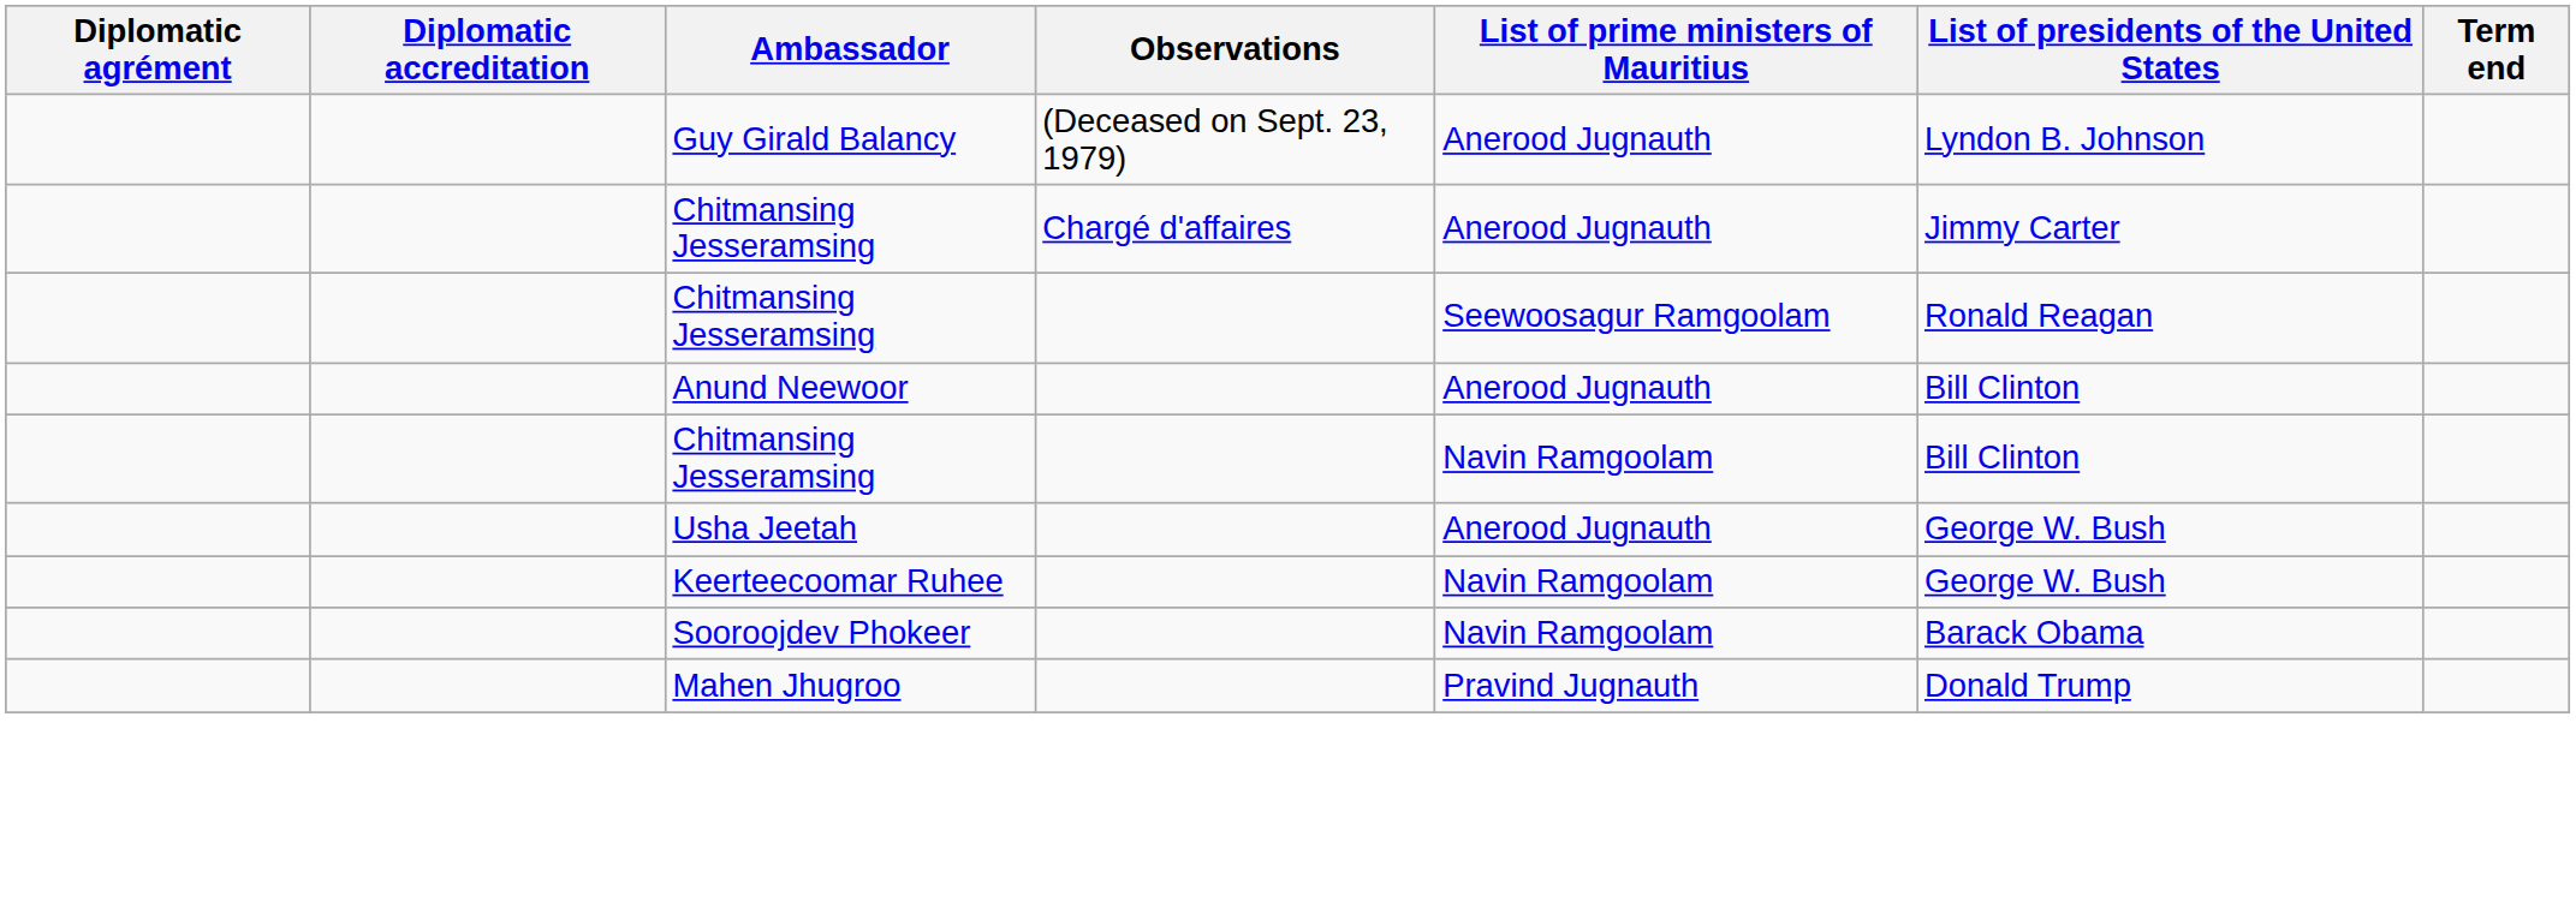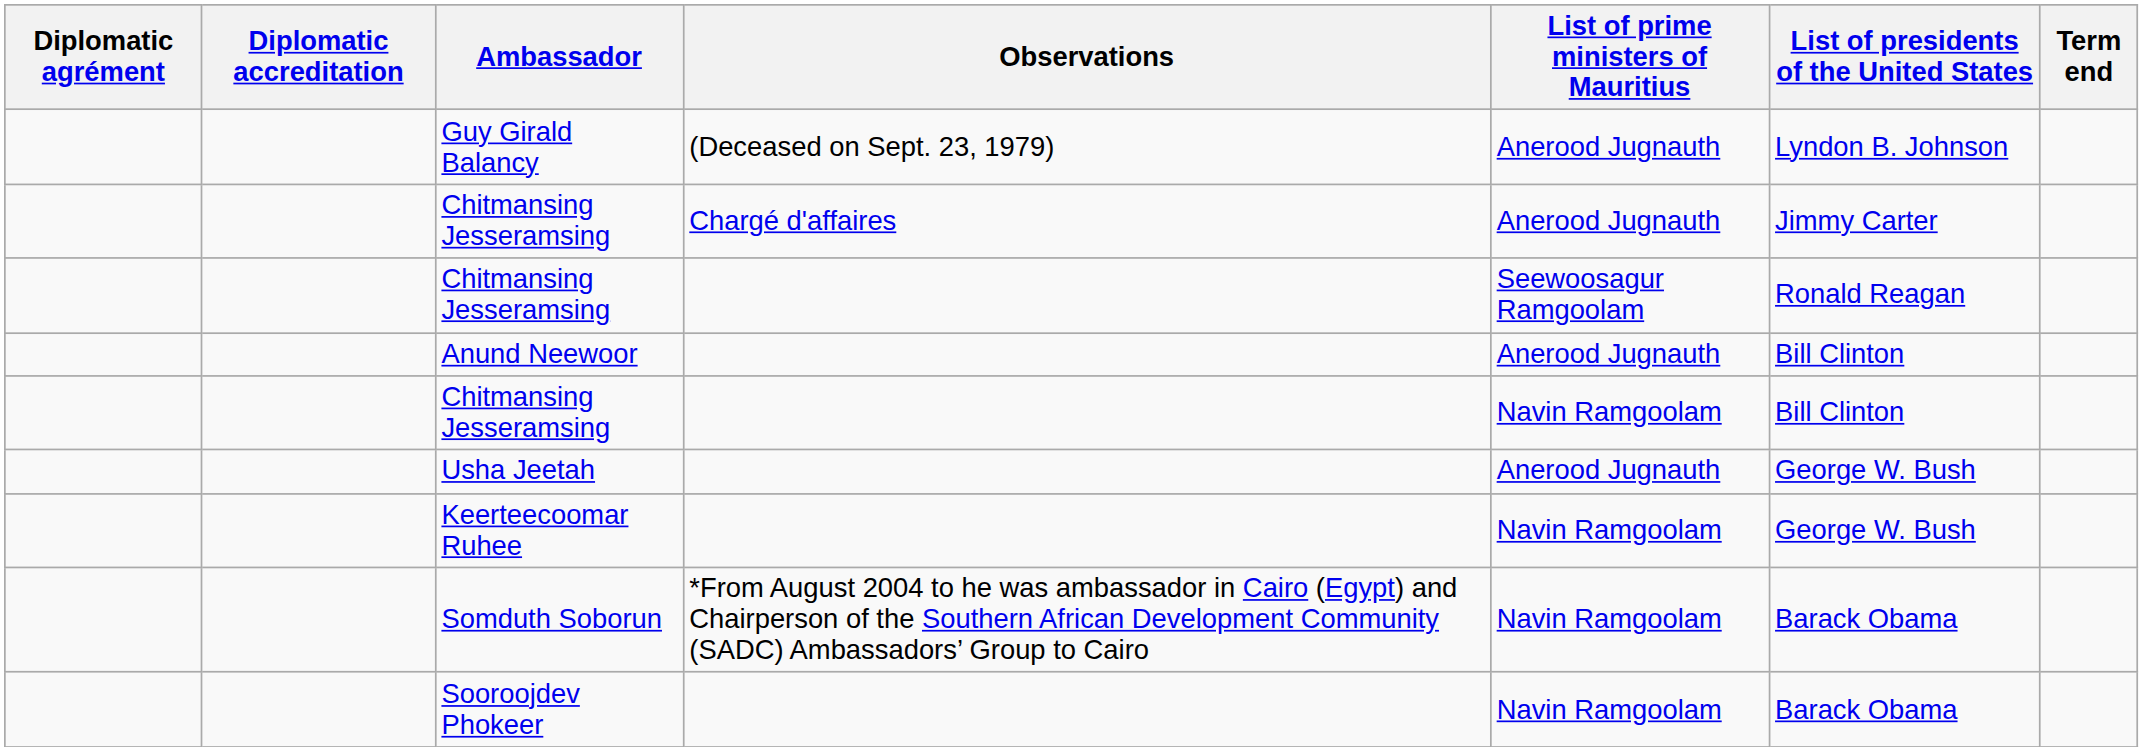+ row: Somduth Soborun | *From August 2004 to he was ambassador in Cairo (Egypt) and Chairperson of the Southern African Development Community (SADC) Ambassadors’ Group to Cairo | Navin Ramgoolam | Barack Obama
- row: Mahen Jhugroo | Pravind Jugnauth | Donald Trump
